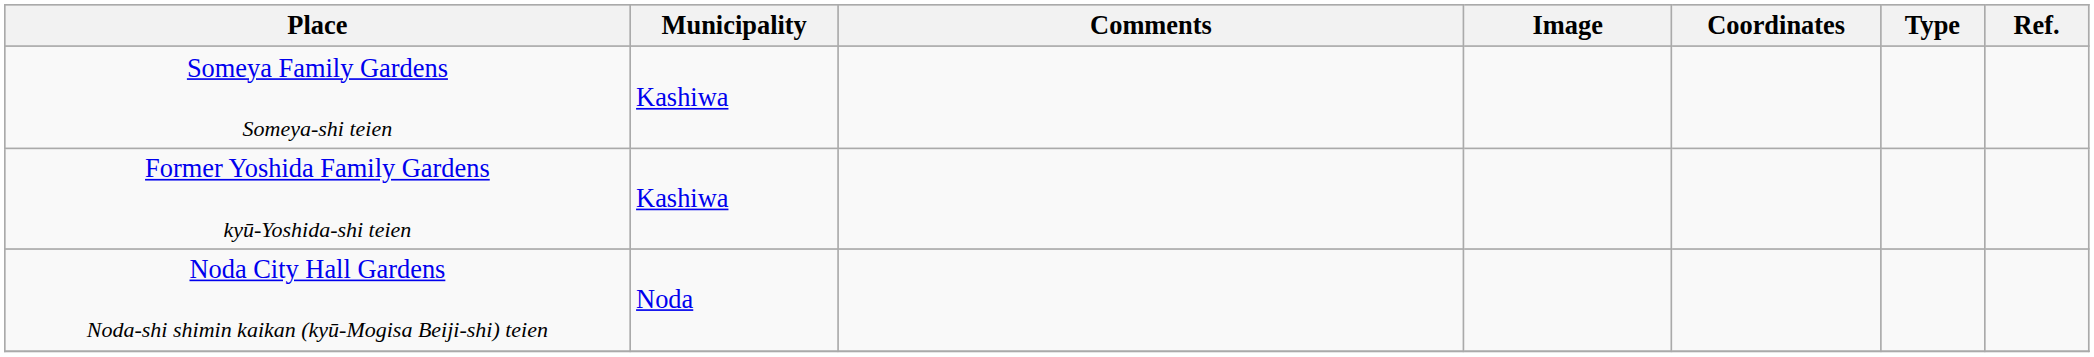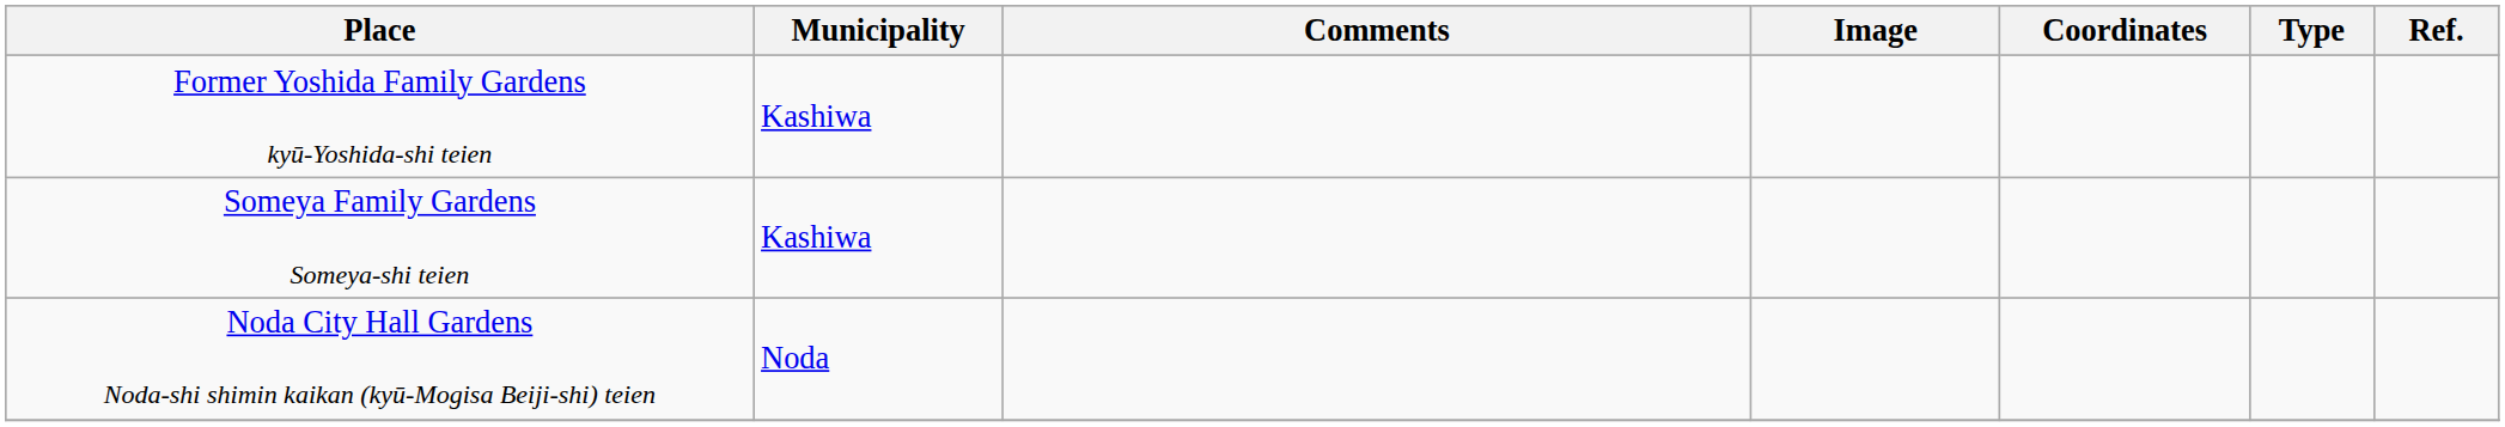rows swapped: Former Yoshida Family Gardens kyū-Yoshida-shi teien <-> Someya Family Gardens Someya-shi teien
